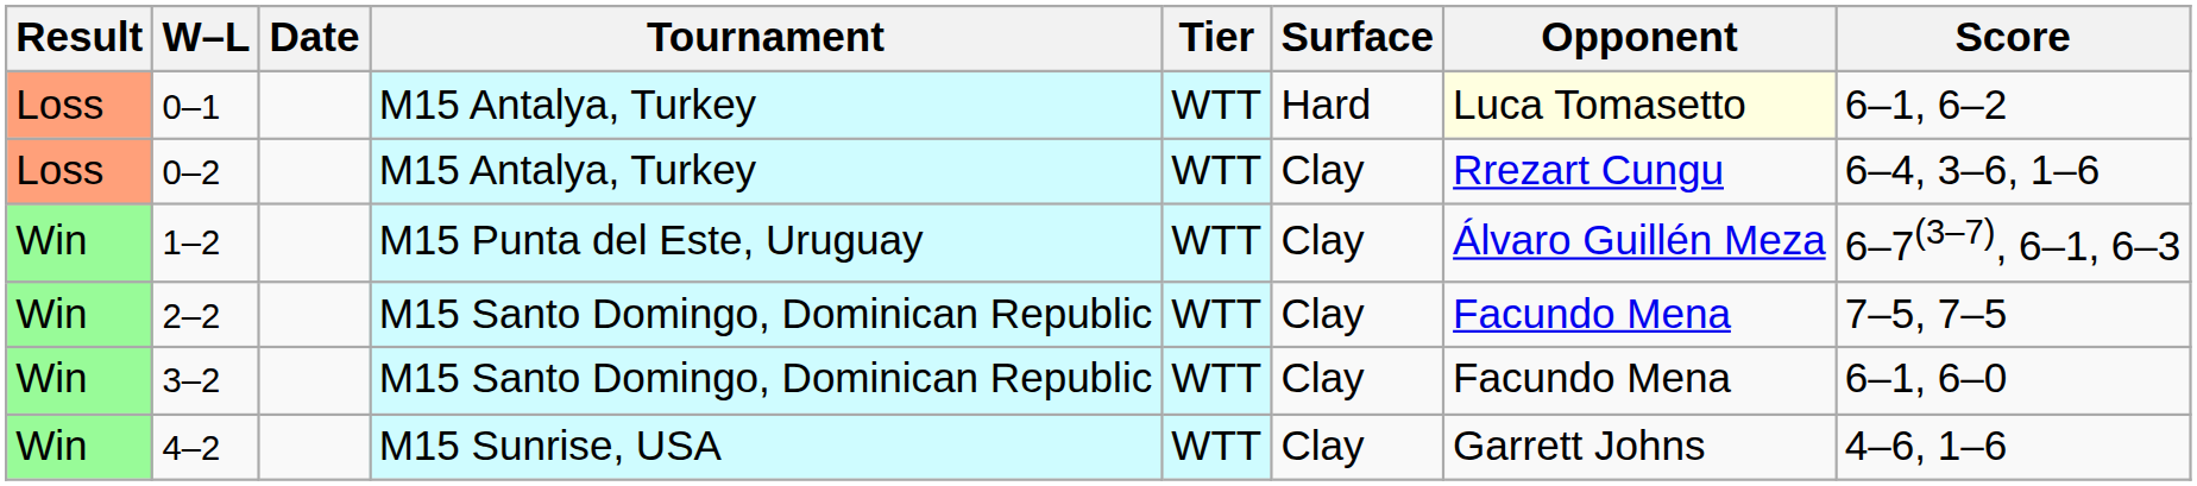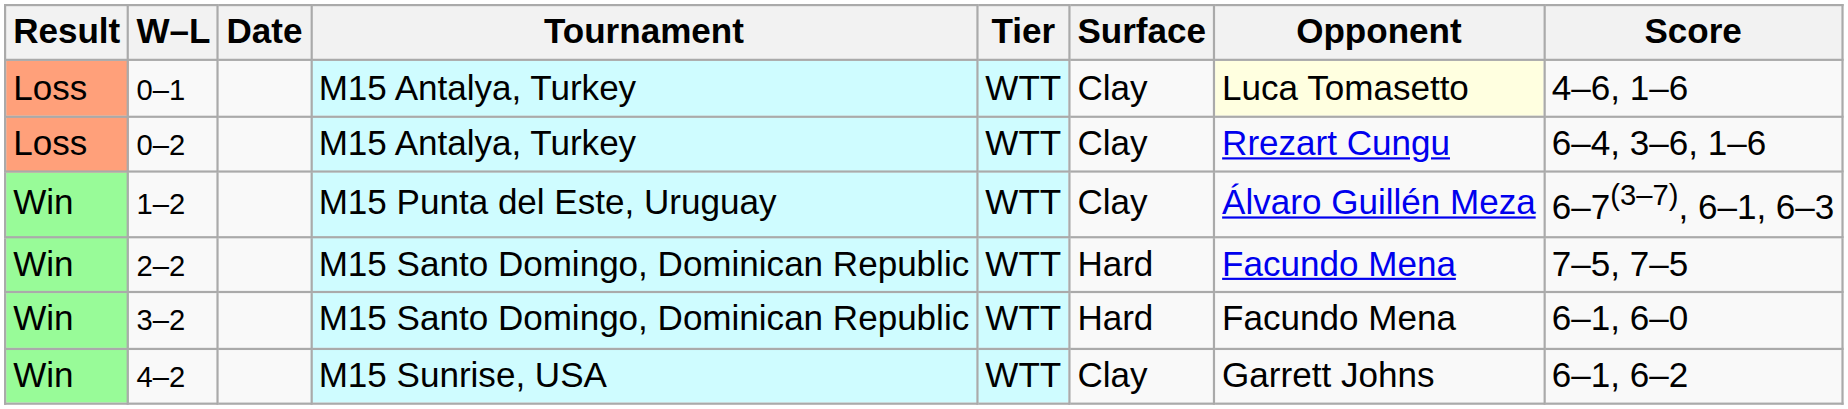0–1 | Surface: Hard -> Clay
0–1 | Score: 6–1, 6–2 -> 4–6, 1–6
2–2 | Surface: Clay -> Hard
3–2 | Surface: Clay -> Hard
4–2 | Score: 4–6, 1–6 -> 6–1, 6–2
